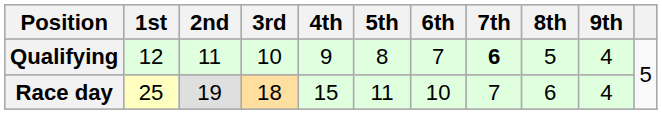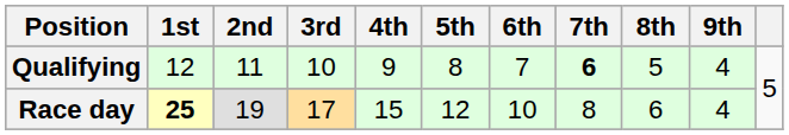Race day | 1st: normal -> bold
Race day | 3rd: 18 -> 17
Race day | 5th: 11 -> 12
Race day | 7th: 7 -> 8
